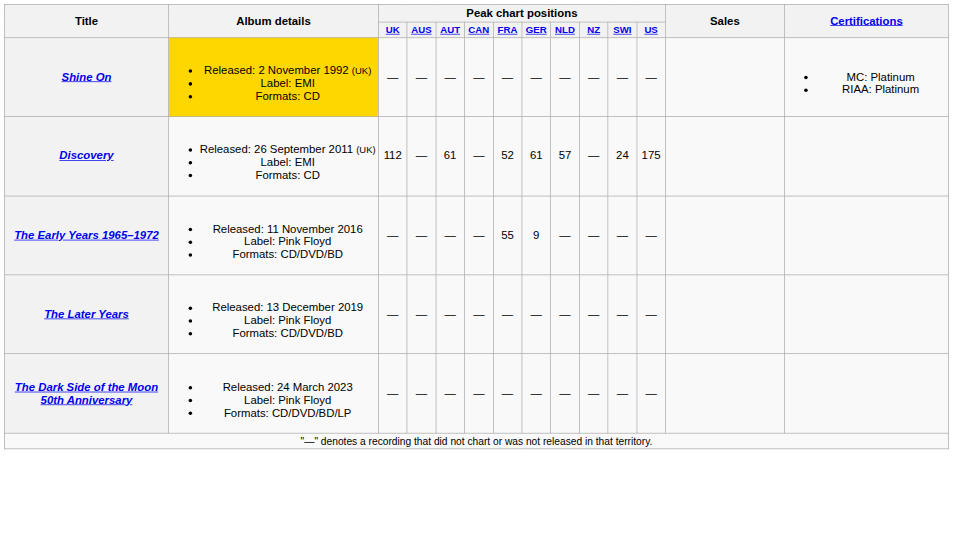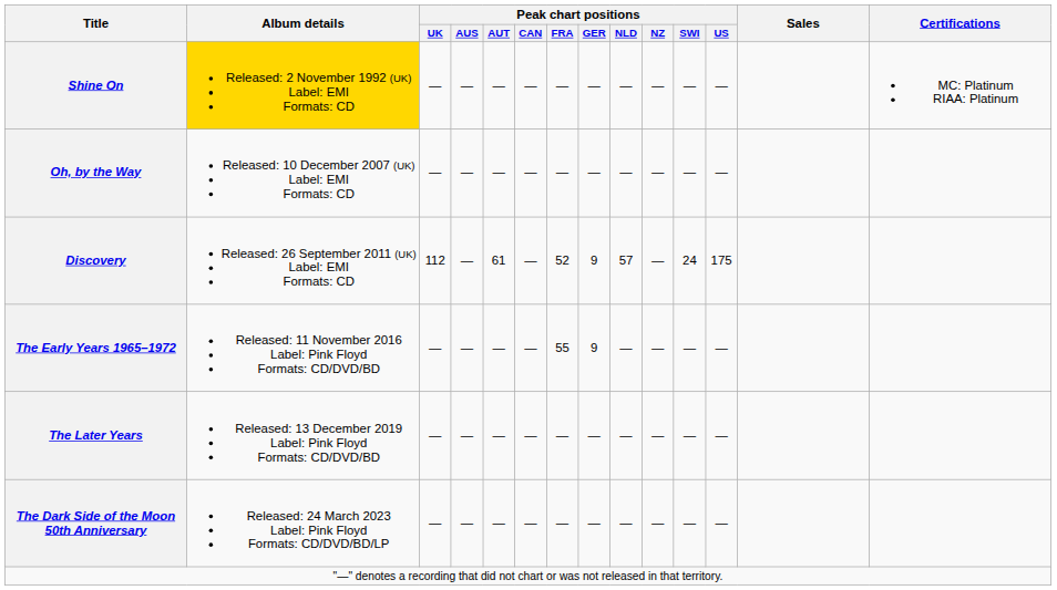+ row: Oh, by the Way | Released: 10 December 2007 (UK) Label: EMI Formats: CD | — | — | — | — | — | — | — | — | — | —
Discovery | Peak chart positions / GER: 61 -> 9
